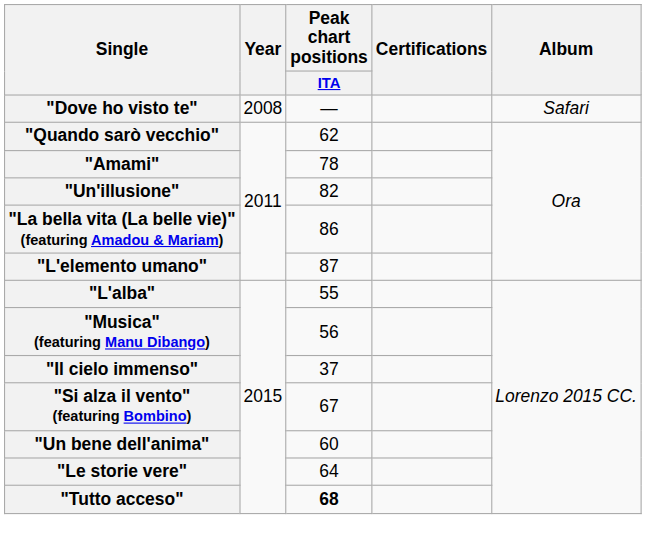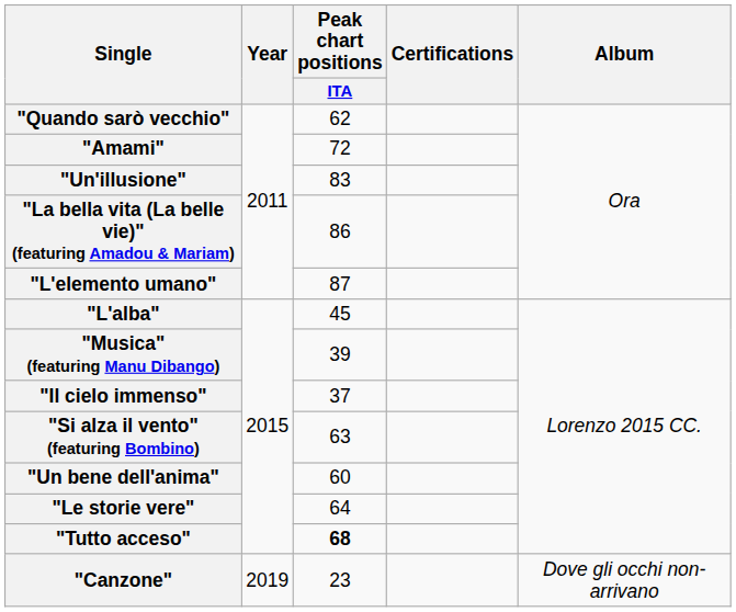- row: "Dove ho visto te" | 2008 | — | Safari
"Amami" | Peak chart positions / ITA: 78 -> 72
"Un'illusione" | Peak chart positions / ITA: 82 -> 83
"L'alba" | Peak chart positions / ITA: 55 -> 45
"Musica" (featuring Manu Dibango) | Peak chart positions / ITA: 56 -> 39
"Si alza il vento" (featuring Bombino) | Peak chart positions / ITA: 67 -> 63
+ row: "Canzone" | 2019 | 23 | Dove gli occhi non-arrivano
